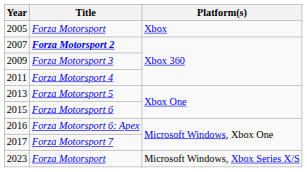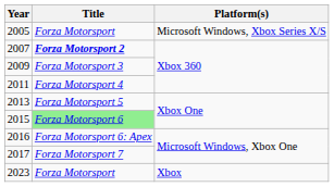2005 | Platform(s): Xbox -> Microsoft Windows, Xbox Series X/S
2015 | Title: no background -> lightgreen background
2023 | Platform(s): Microsoft Windows, Xbox Series X/S -> Xbox
